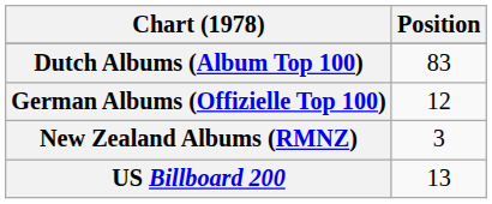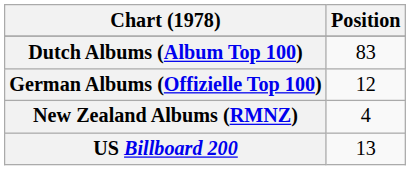New Zealand Albums (RMNZ) | Position: 3 -> 4
